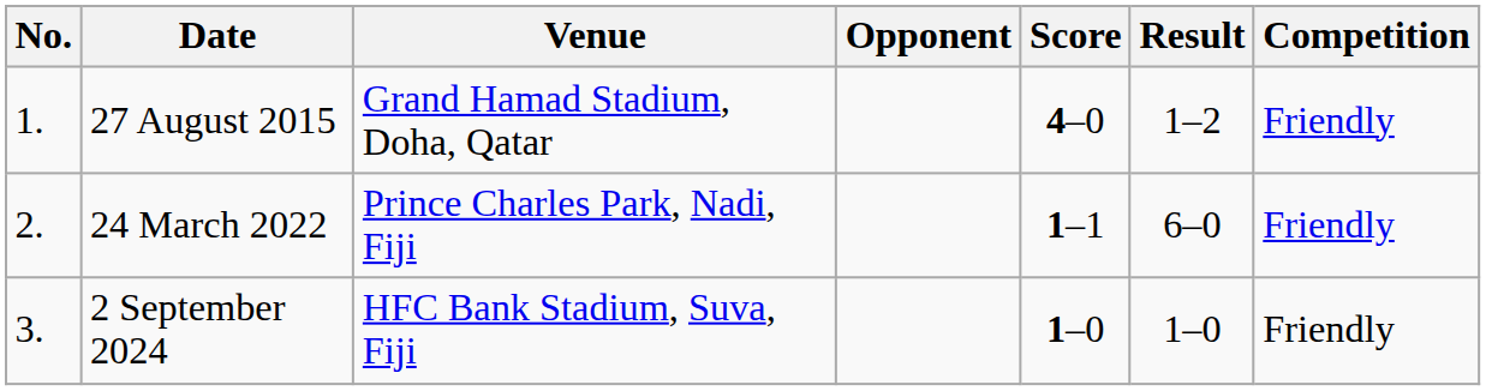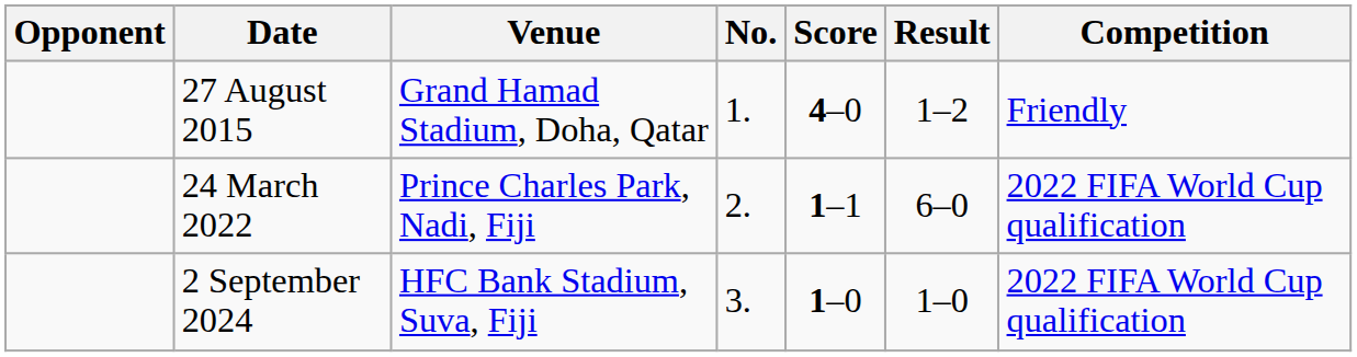columns swapped: No. <-> Opponent
24 March 2022 | Competition: Friendly -> 2022 FIFA World Cup qualification
2 September 2024 | Competition: Friendly -> 2022 FIFA World Cup qualification
